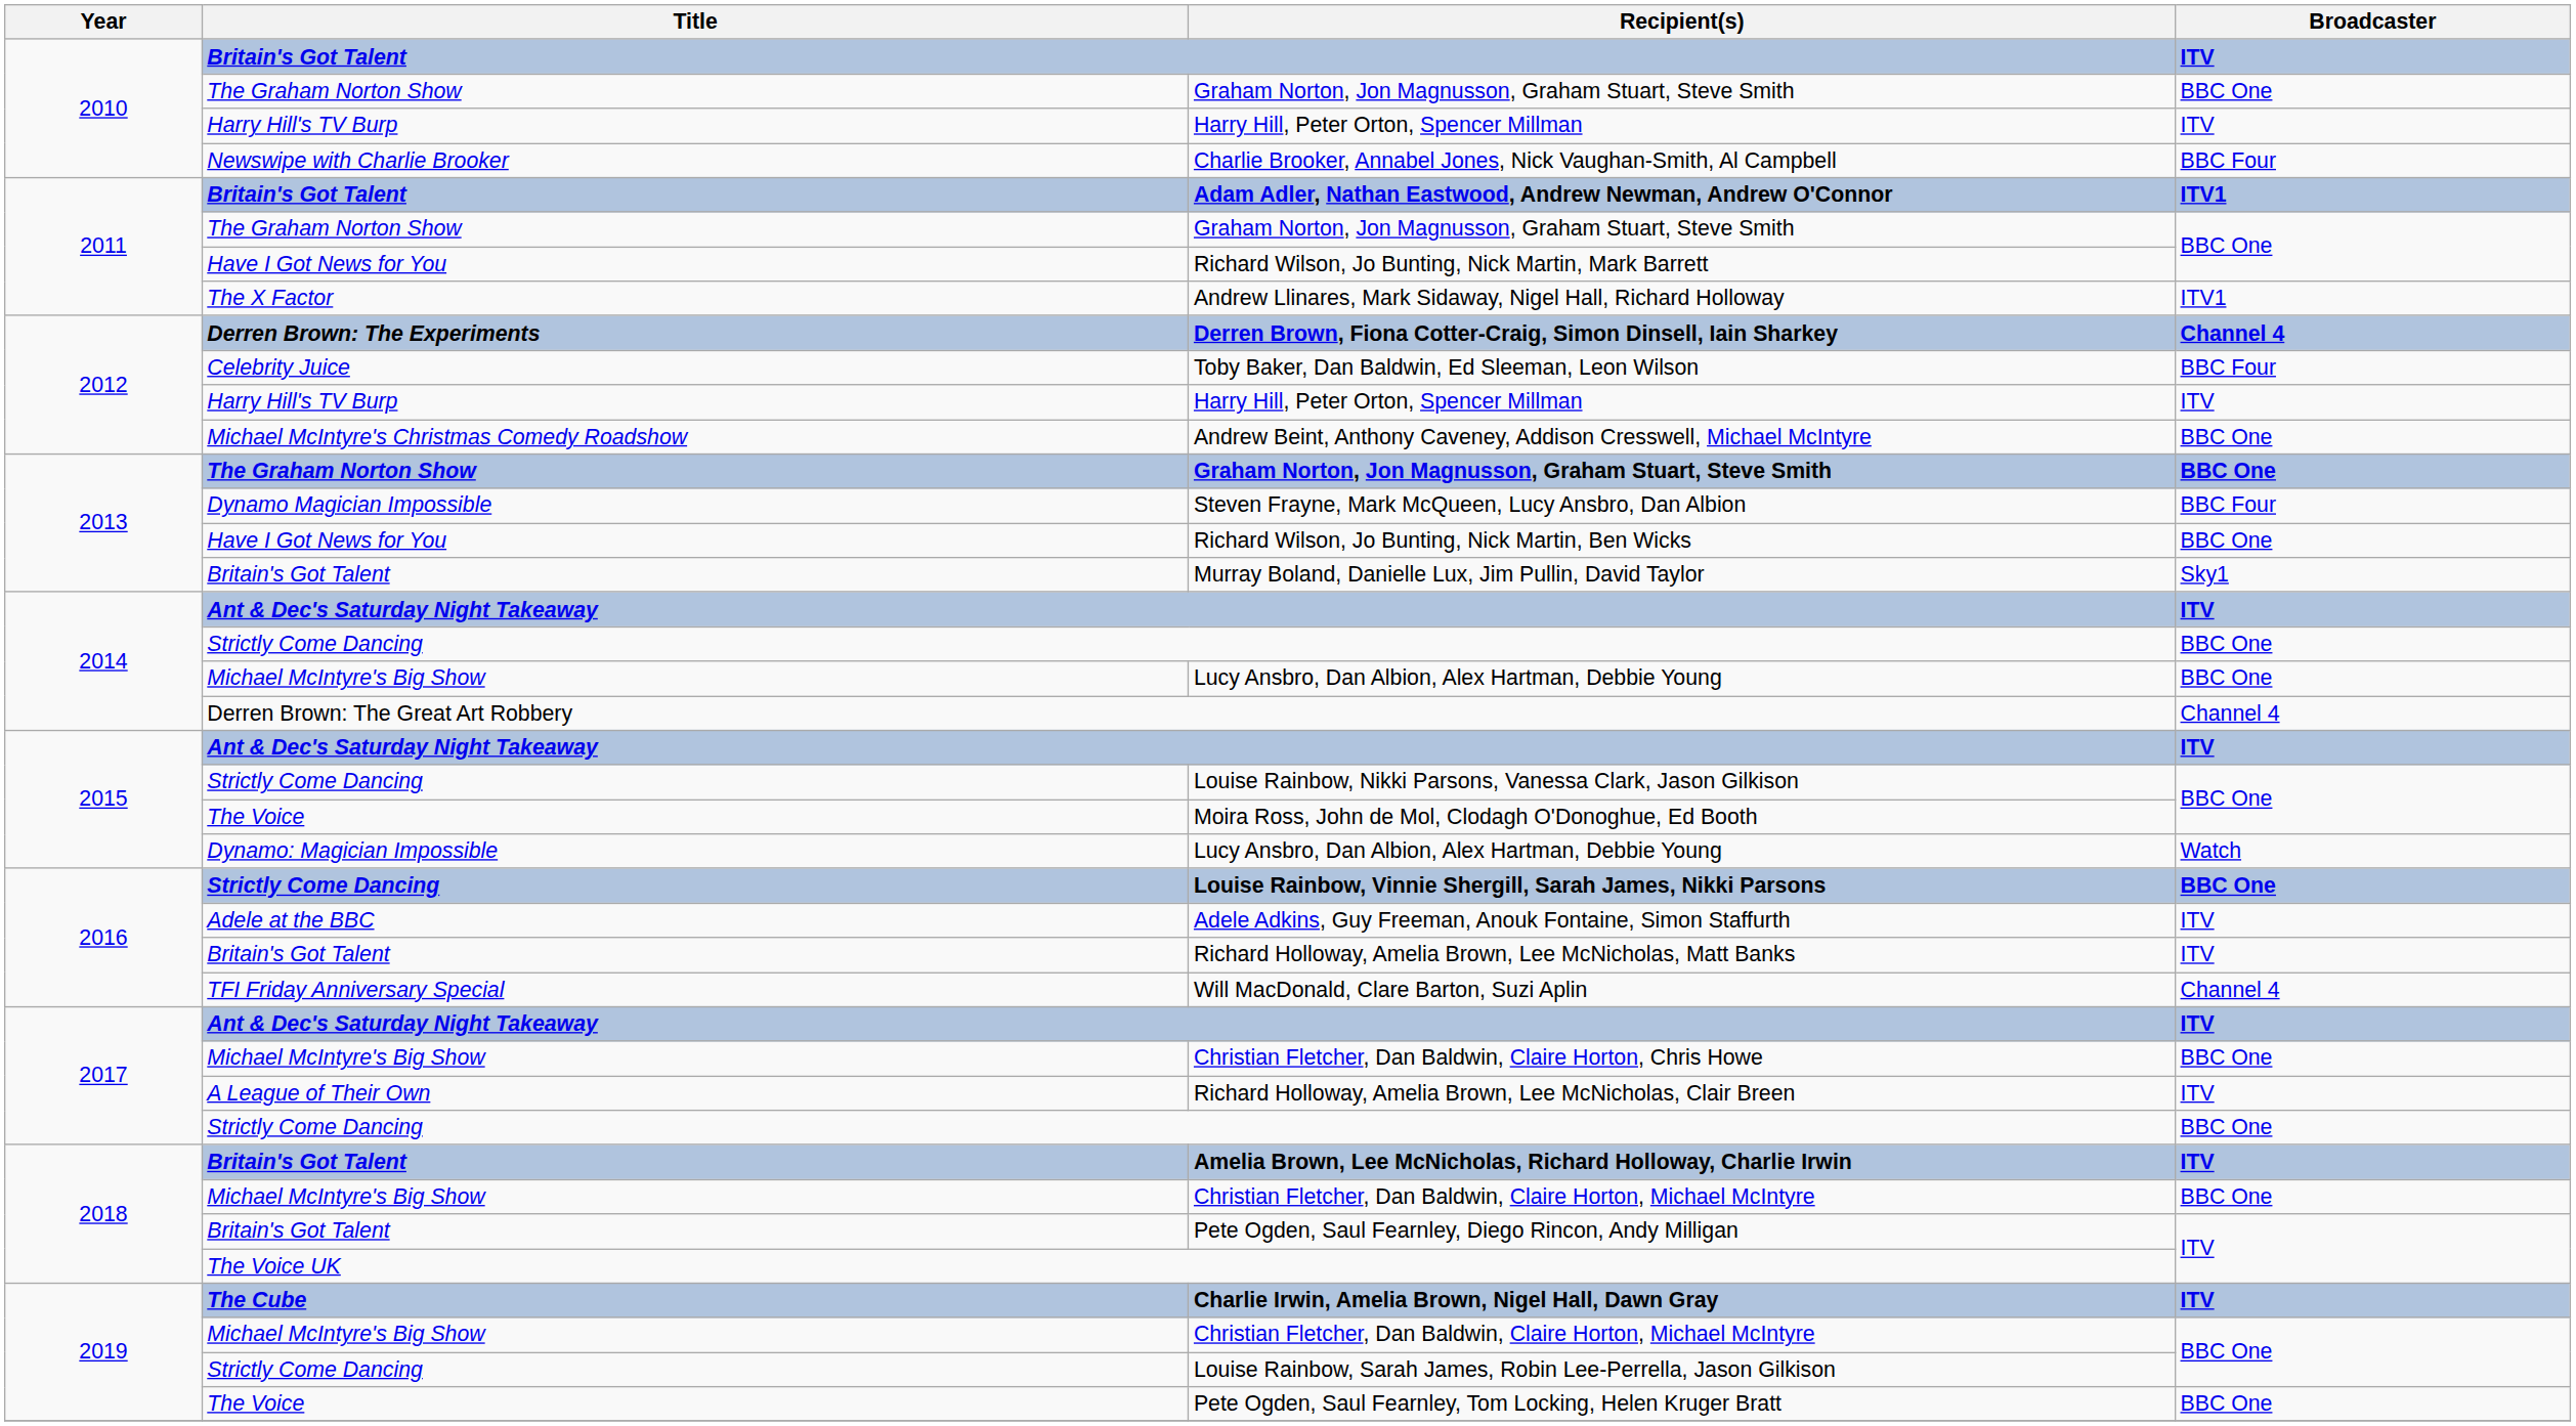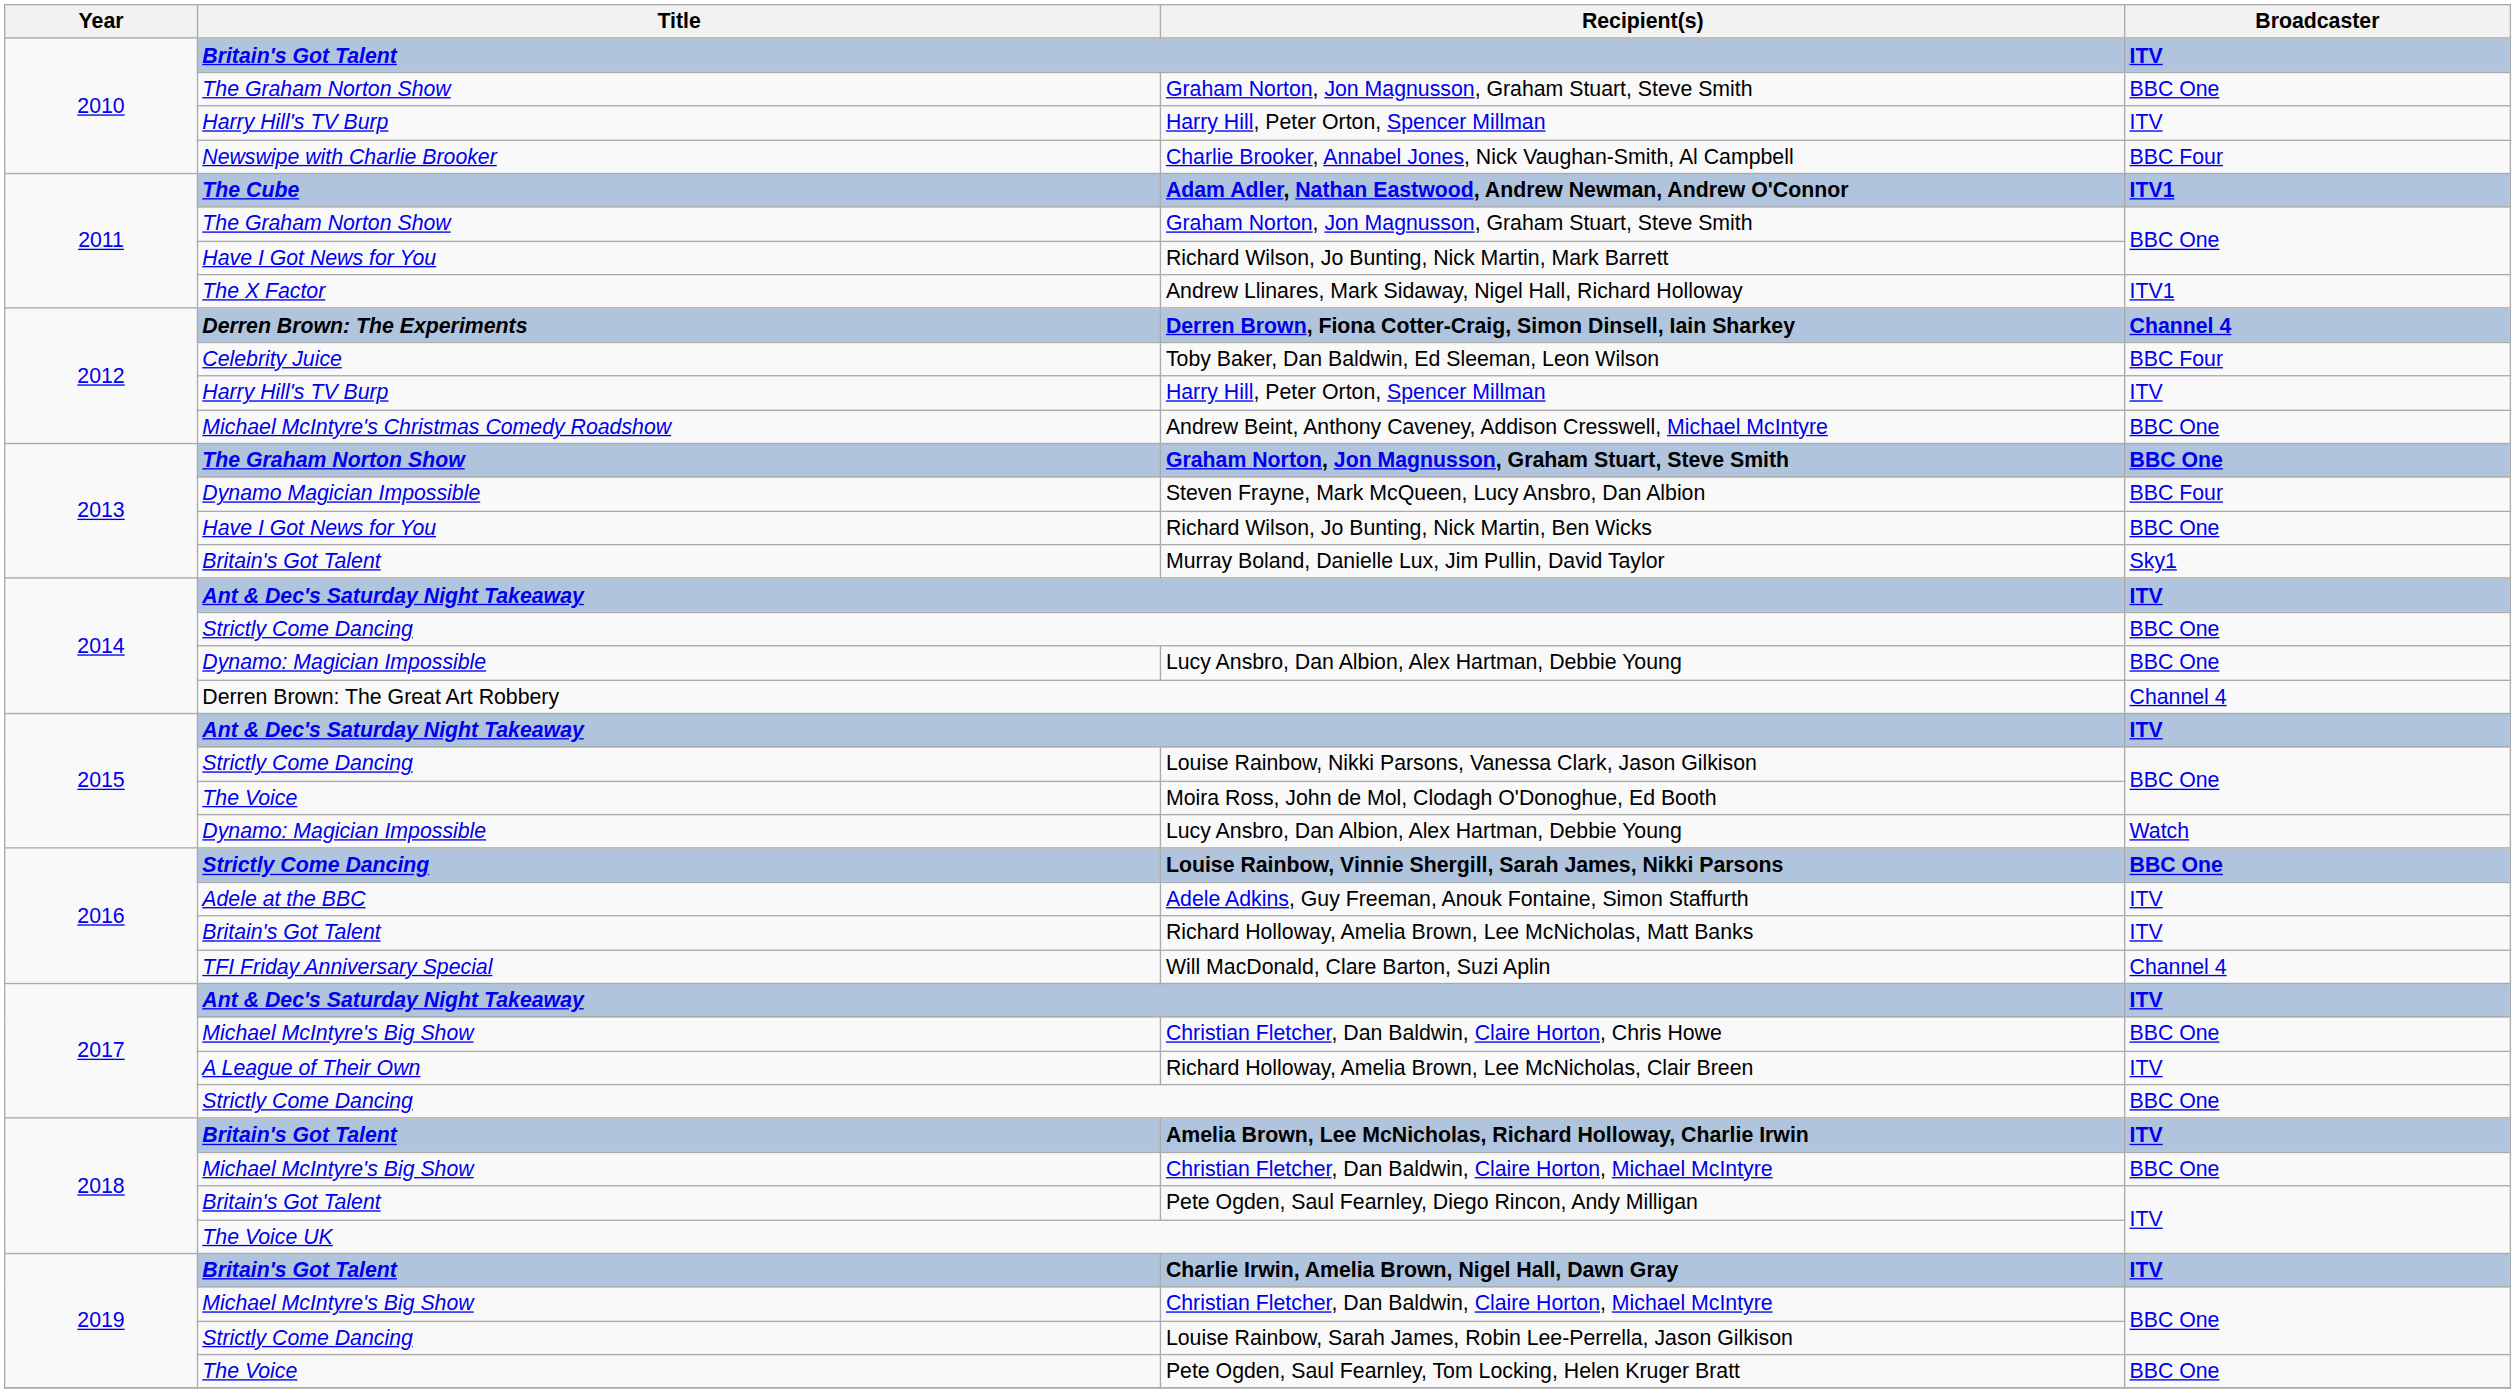Adam Adler, Nathan Eastwood, Andrew Newman, Andrew O'Connor | Title: Britain's Got Talent -> The Cube
2014 / Lucy Ansbro, Dan Albion, Alex Hartman, Debbie Young | Title: Michael McIntyre's Big Show -> Dynamo: Magician Impossible
Charlie Irwin, Amelia Brown, Nigel Hall, Dawn Gray | Title: The Cube -> Britain's Got Talent
